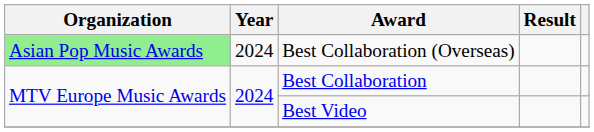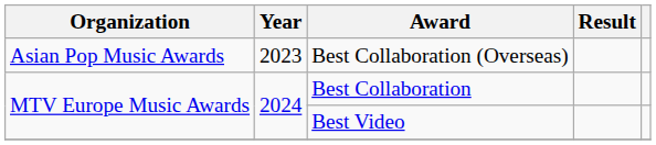Best Collaboration (Overseas) | Organization: lightgreen background -> no background
Best Collaboration (Overseas) | Year: 2024 -> 2023
